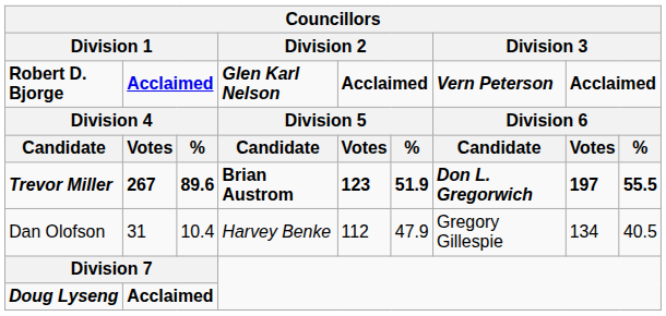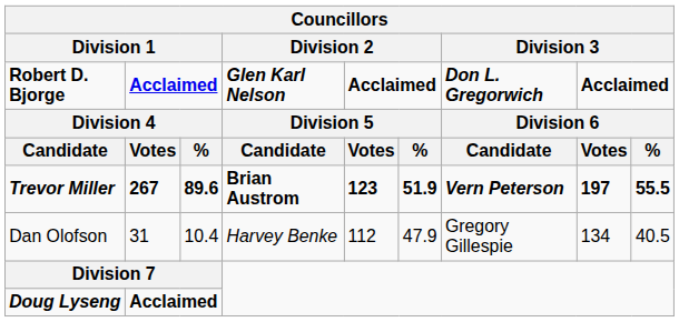Robert D. Bjorge | column 7: Vern Peterson -> Don L. Gregorwich
Trevor Miller | column 7: Don L. Gregorwich -> Vern Peterson
